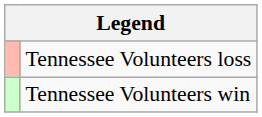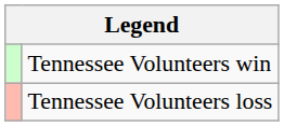rows swapped: Tennessee Volunteers win <-> Tennessee Volunteers loss
